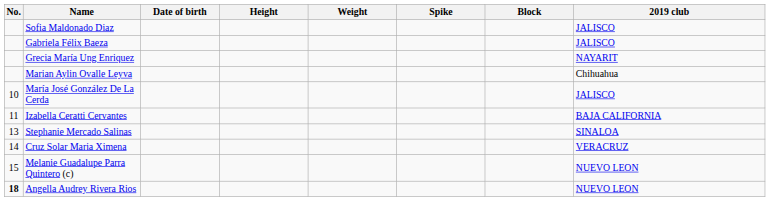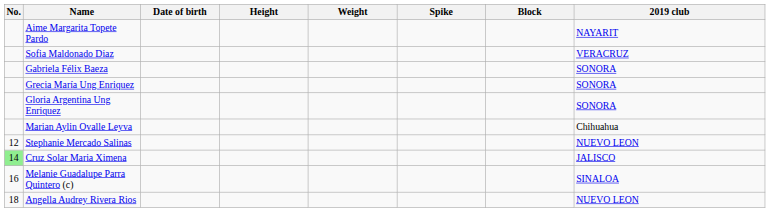+ row: Aime Margarita Topete Pardo | NAYARIT
Sofia Maldonado Diaz | 2019 club: JALISCO -> VERACRUZ
Gabriela Félix Baeza | 2019 club: JALISCO -> SONORA
Grecia María Ung Enriquez | 2019 club: NAYARIT -> SONORA
+ row: Gloria Argentina Ung Enriquez | SONORA
- row: 10 | María José González De La Cerda | JALISCO
- row: 11 | Izabella Ceratti Cervantes | BAJA CALIFORNIA
Stephanie Mercado Salinas | No.: 13 -> 12
Stephanie Mercado Salinas | 2019 club: SINALOA -> NUEVO LEON
Cruz Solar Maria Ximena | No.: no background -> lightgreen background
Cruz Solar Maria Ximena | 2019 club: VERACRUZ -> JALISCO
Melanie Guadalupe Parra Quintero (c) | No.: 15 -> 16
Melanie Guadalupe Parra Quintero (c) | 2019 club: NUEVO LEON -> SINALOA
Angella Audrey Rivera Rios | No.: bold -> normal
